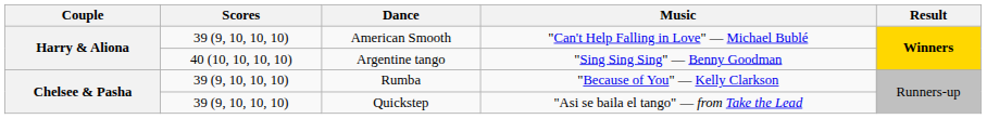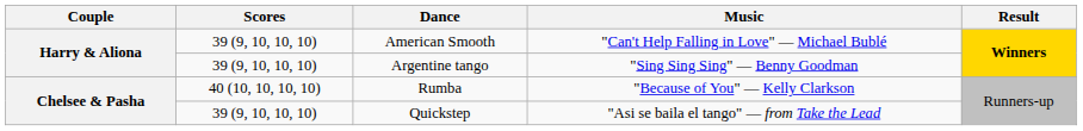Argentine tango | Scores: 40 (10, 10, 10, 10) -> 39 (9, 10, 10, 10)
Rumba | Scores: 39 (9, 10, 10, 10) -> 40 (10, 10, 10, 10)
